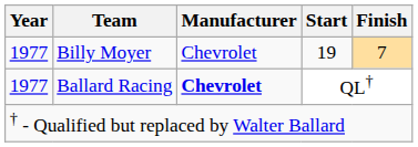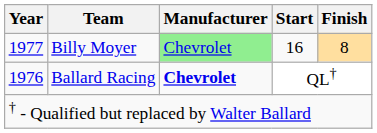Billy Moyer | Manufacturer: no background -> lightgreen background
Billy Moyer | Start: 19 -> 16
Billy Moyer | Finish: 7 -> 8
Ballard Racing | Year: 1977 -> 1976
